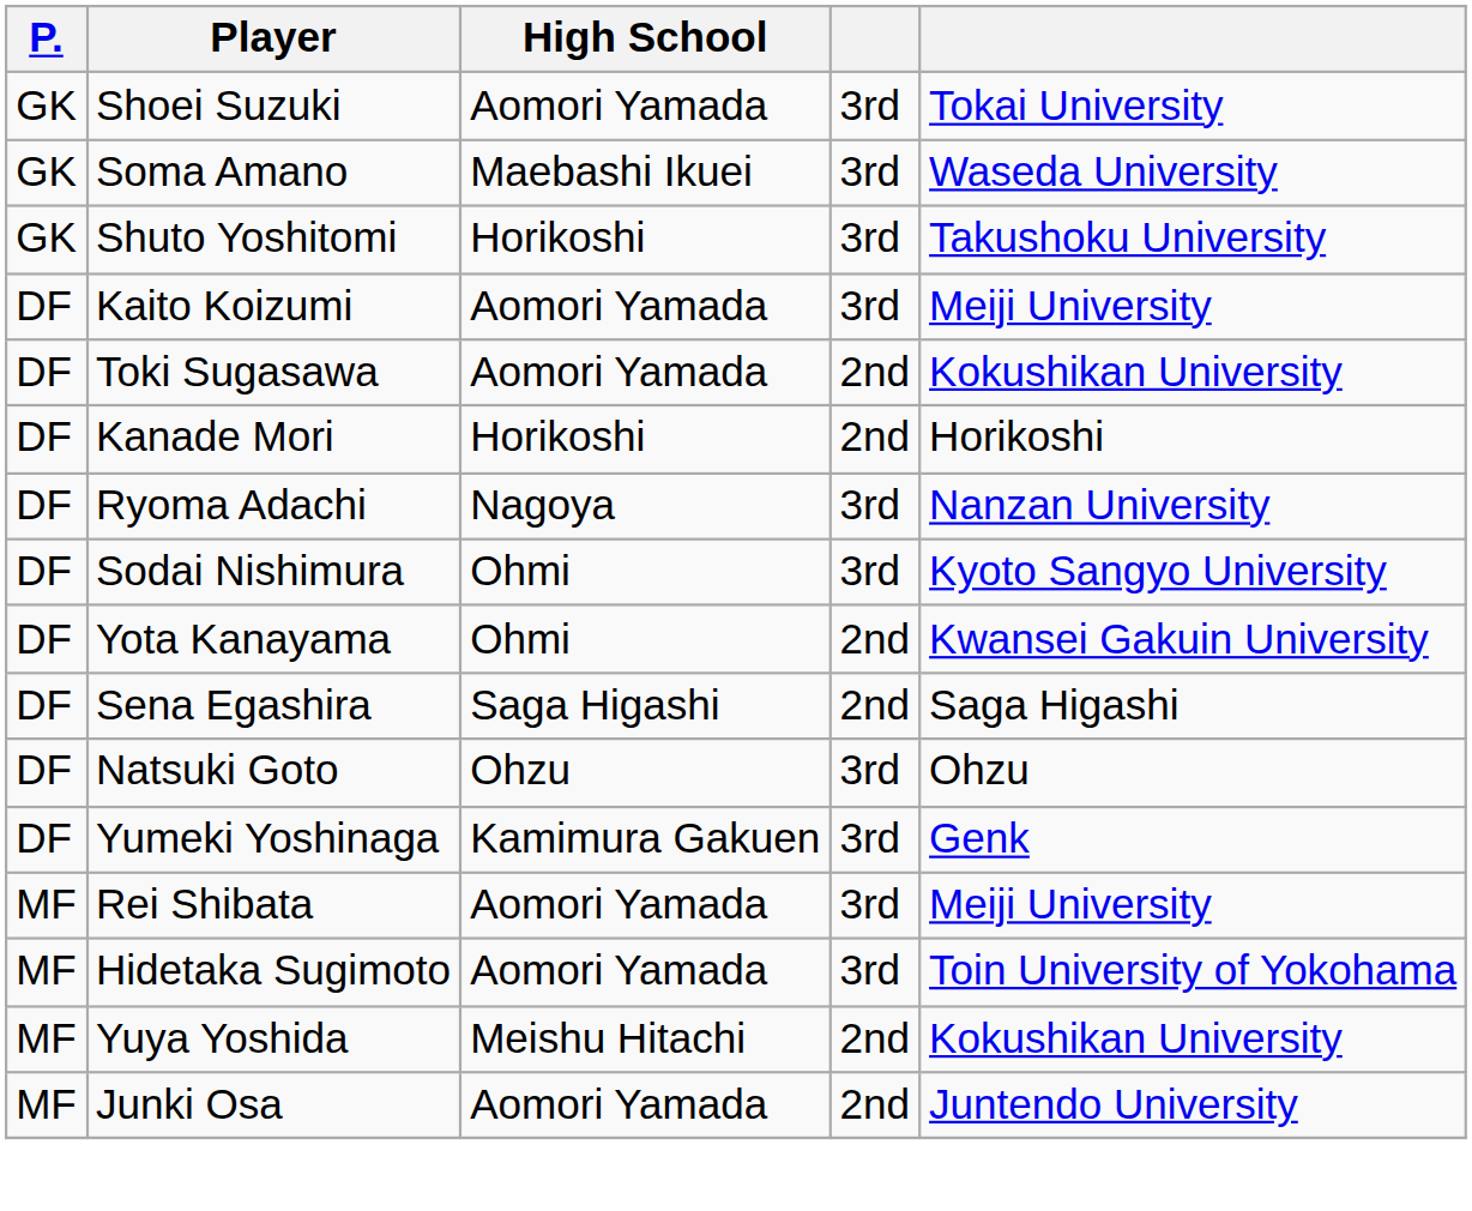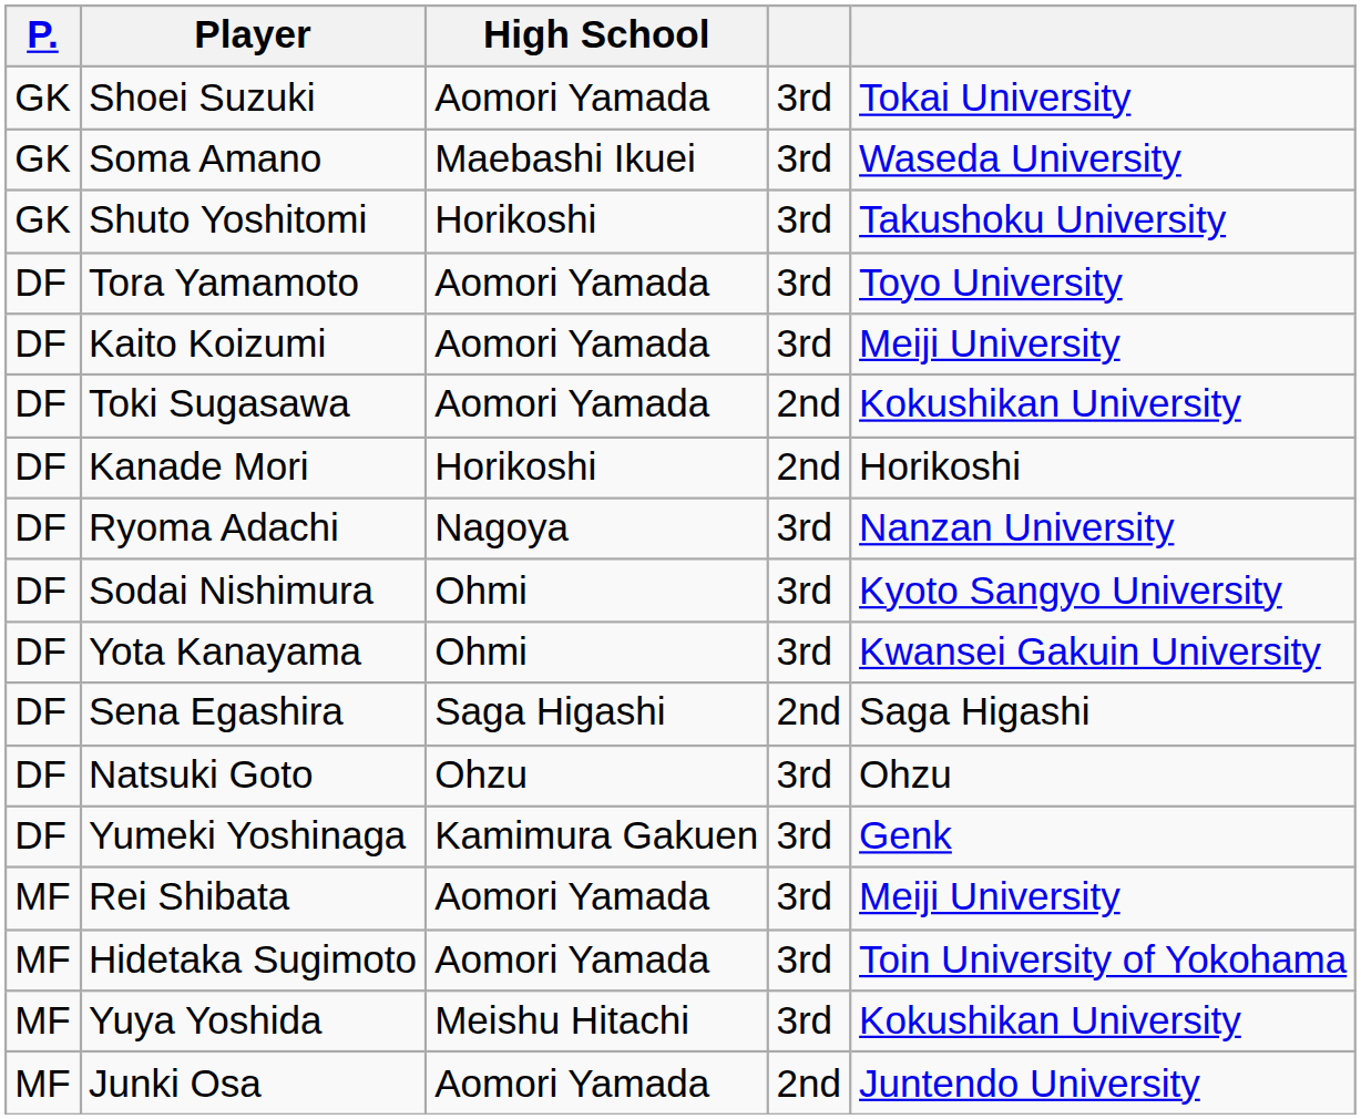+ row: DF | Tora Yamamoto | Aomori Yamada | 3rd | Toyo University
Yota Kanayama | column 4: 2nd -> 3rd
Yuya Yoshida | column 4: 2nd -> 3rd
